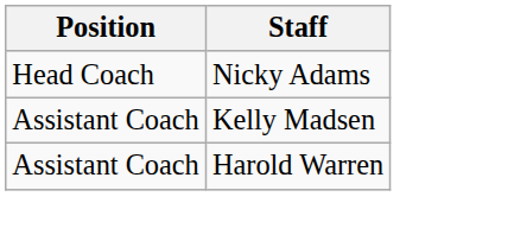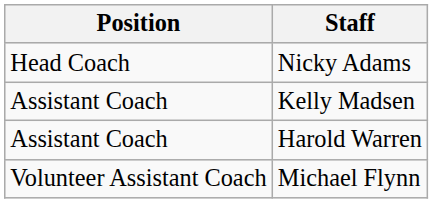+ row: Volunteer Assistant Coach | Michael Flynn
